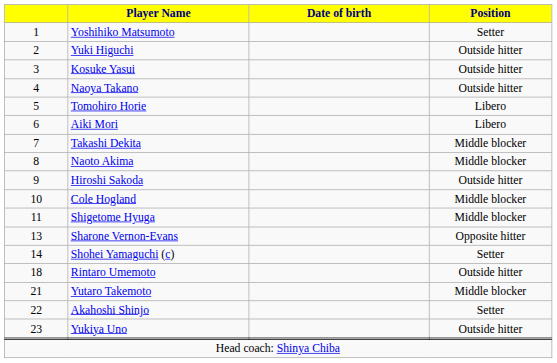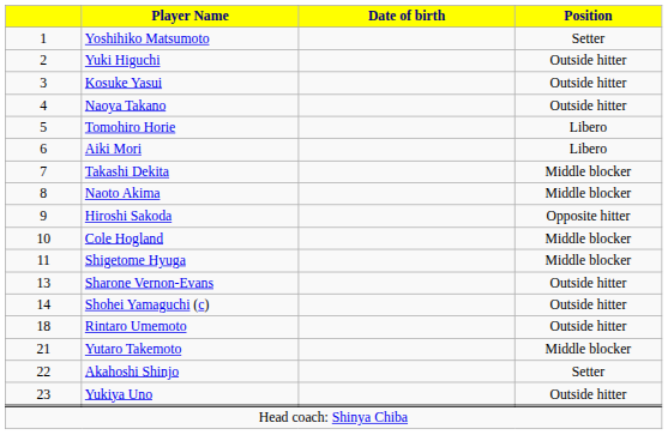Hiroshi Sakoda | Position: Outside hitter -> Opposite hitter
Sharone Vernon-Evans | Position: Opposite hitter -> Outside hitter
Shohei Yamaguchi (c) | Position: Setter -> Outside hitter
